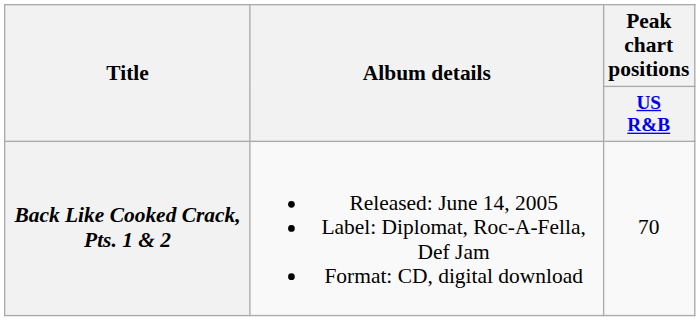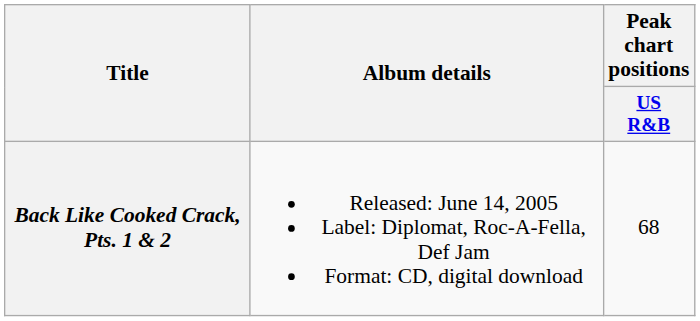Back Like Cooked Crack, Pts. 1 & 2 | Peak chart positions / US R&B: 70 -> 68
